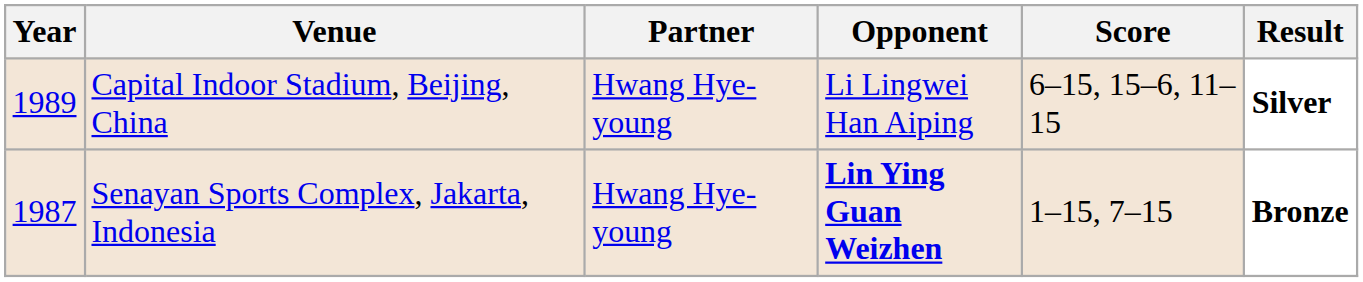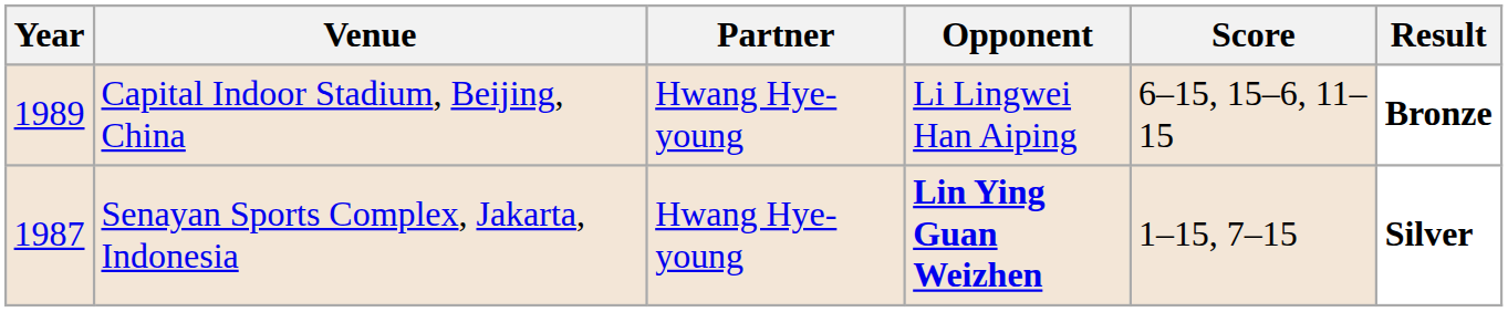Capital Indoor Stadium, Beijing, China | Result: Silver -> Bronze
Senayan Sports Complex, Jakarta, Indonesia | Result: Bronze -> Silver
